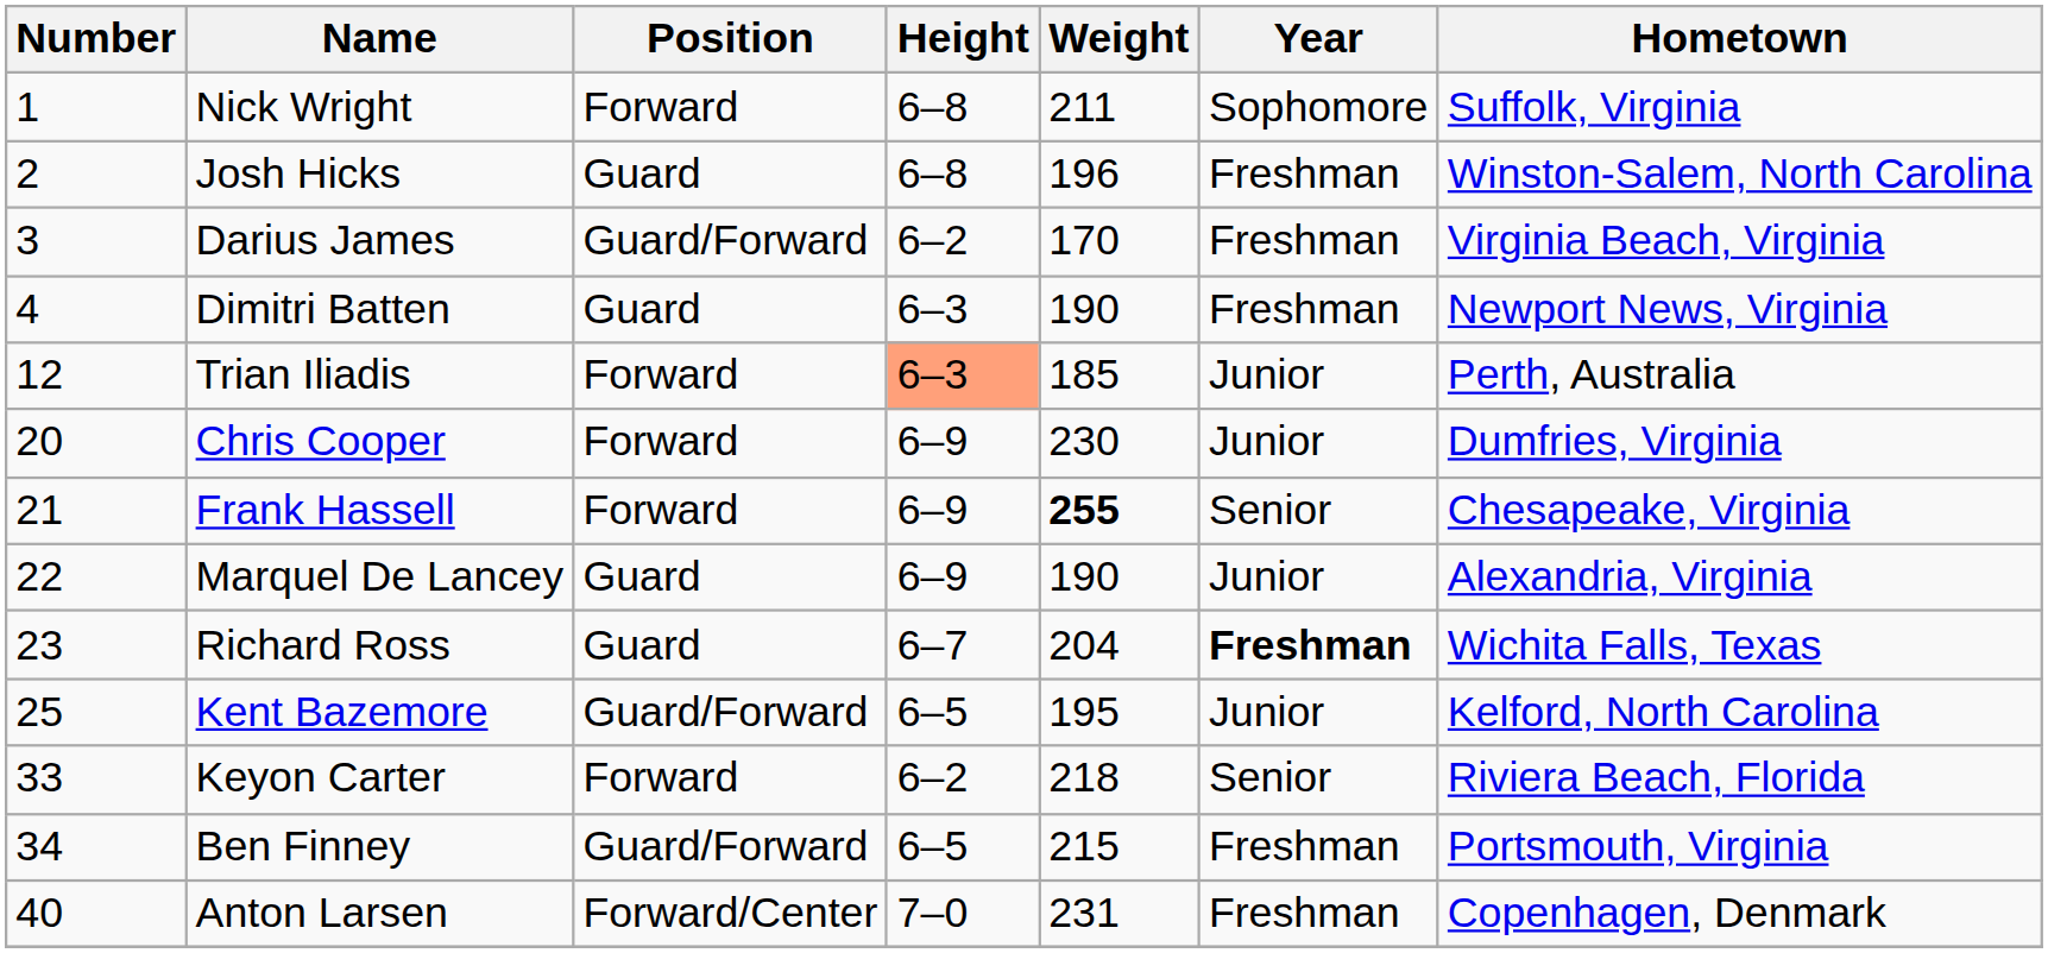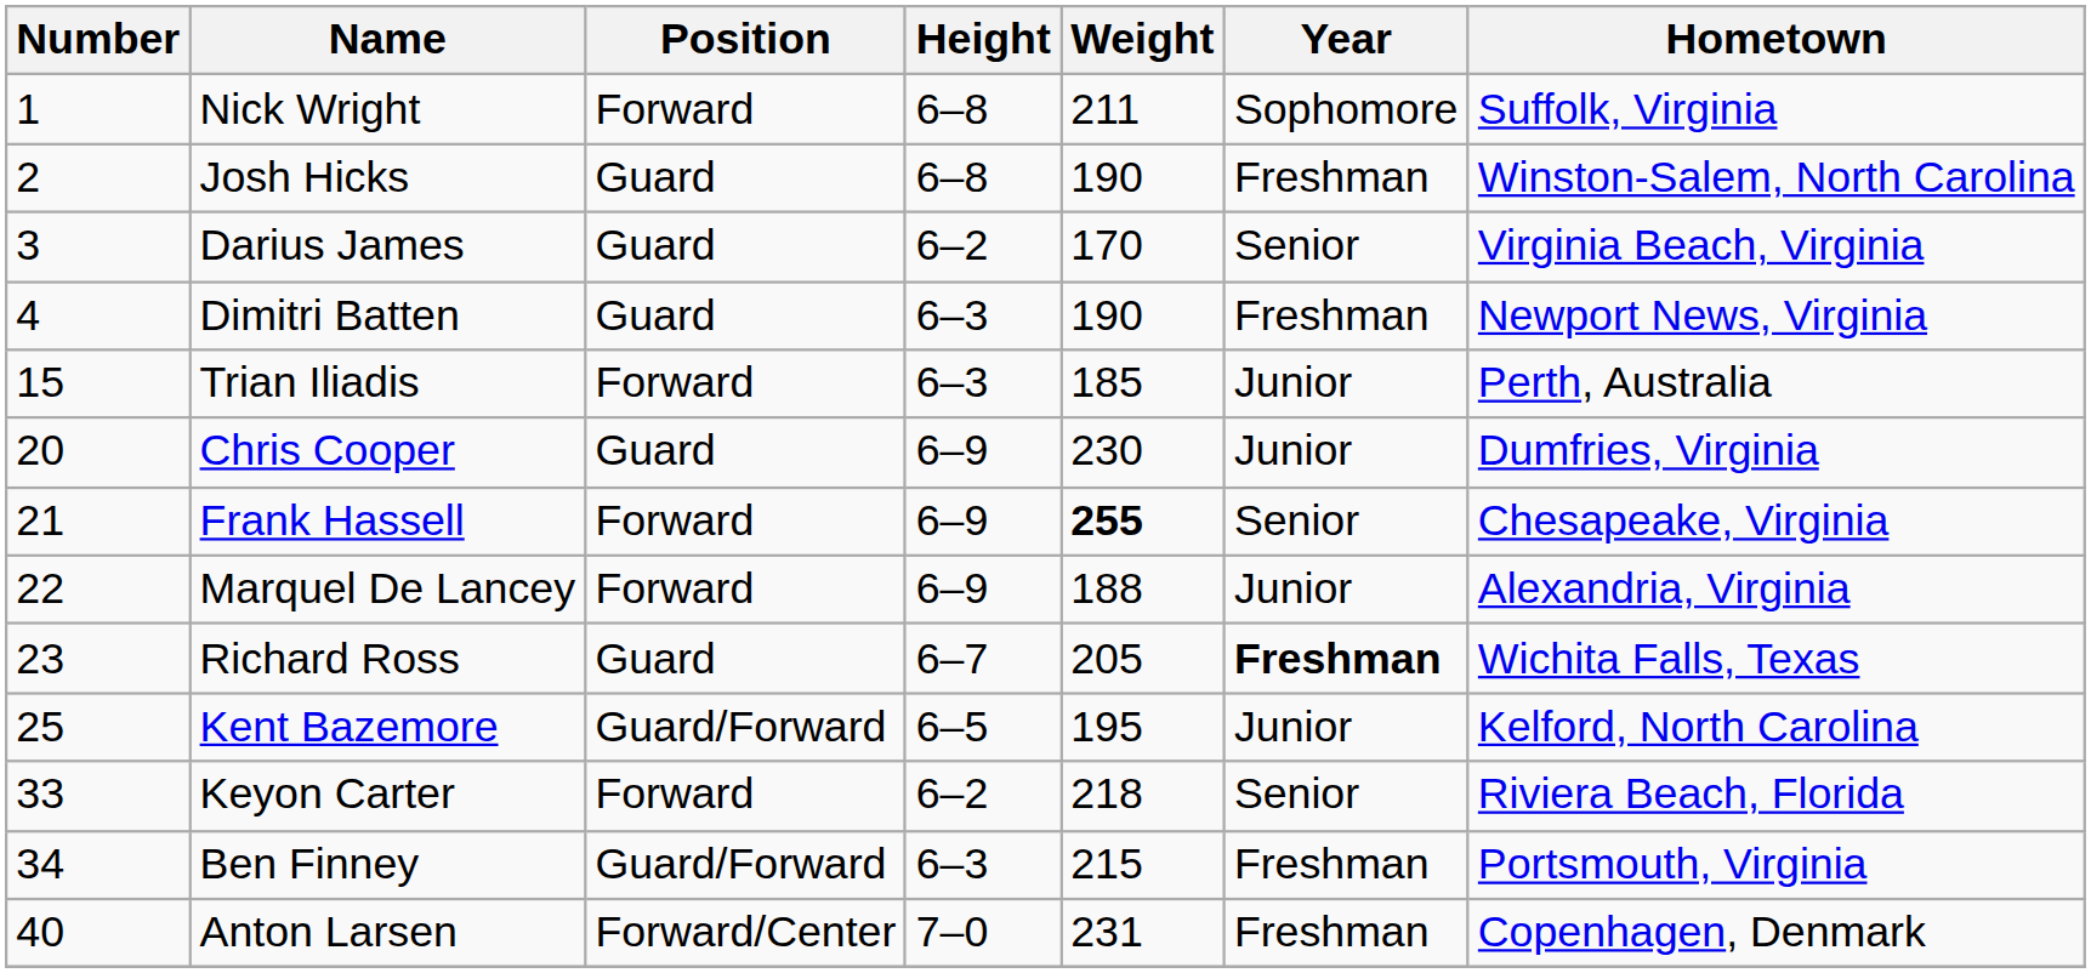Josh Hicks | Weight: 196 -> 190
Darius James | Position: Guard/Forward -> Guard
Darius James | Year: Freshman -> Senior
Trian Iliadis | Number: 12 -> 15
Trian Iliadis | Height: lightsalmon background -> no background
Chris Cooper | Position: Forward -> Guard
Marquel De Lancey | Position: Guard -> Forward
Marquel De Lancey | Weight: 190 -> 188
Richard Ross | Weight: 204 -> 205
Ben Finney | Height: 6–5 -> 6–3
